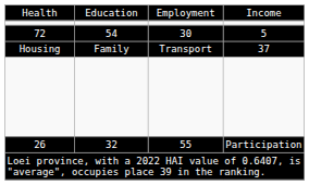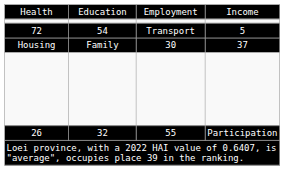72 | column 3: 30 -> Transport
Housing | column 3: Transport -> 30
